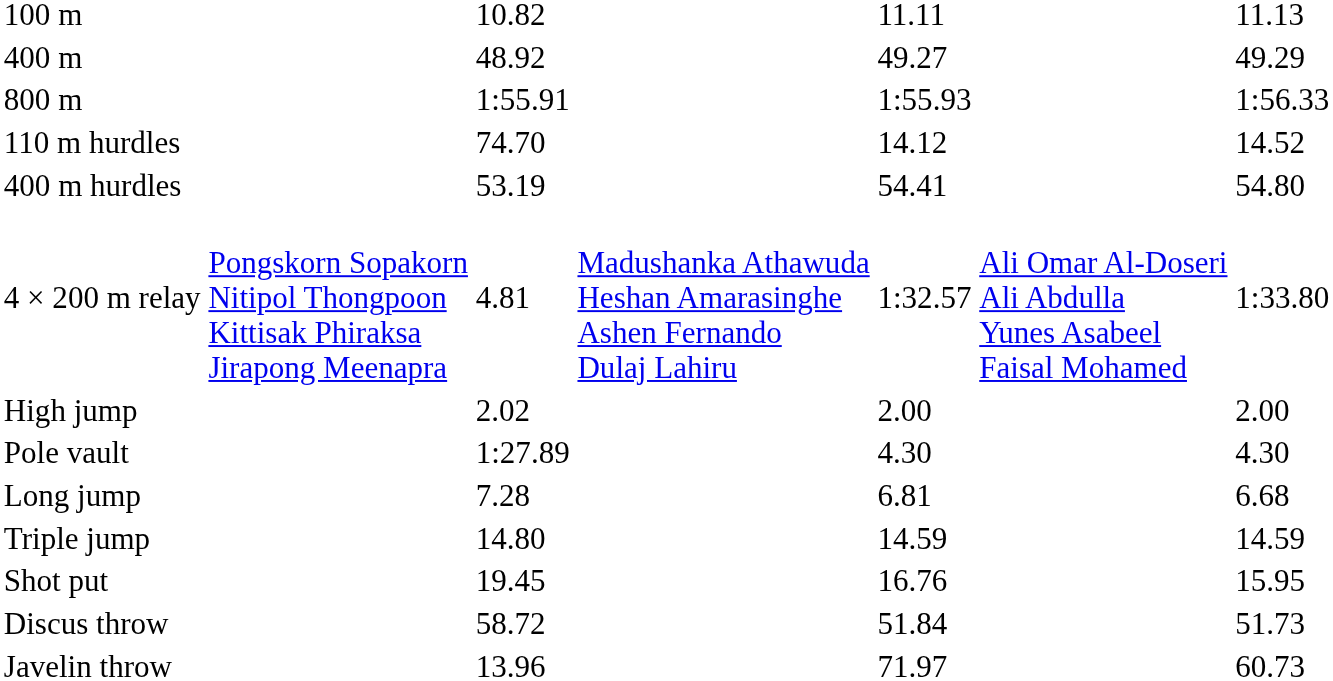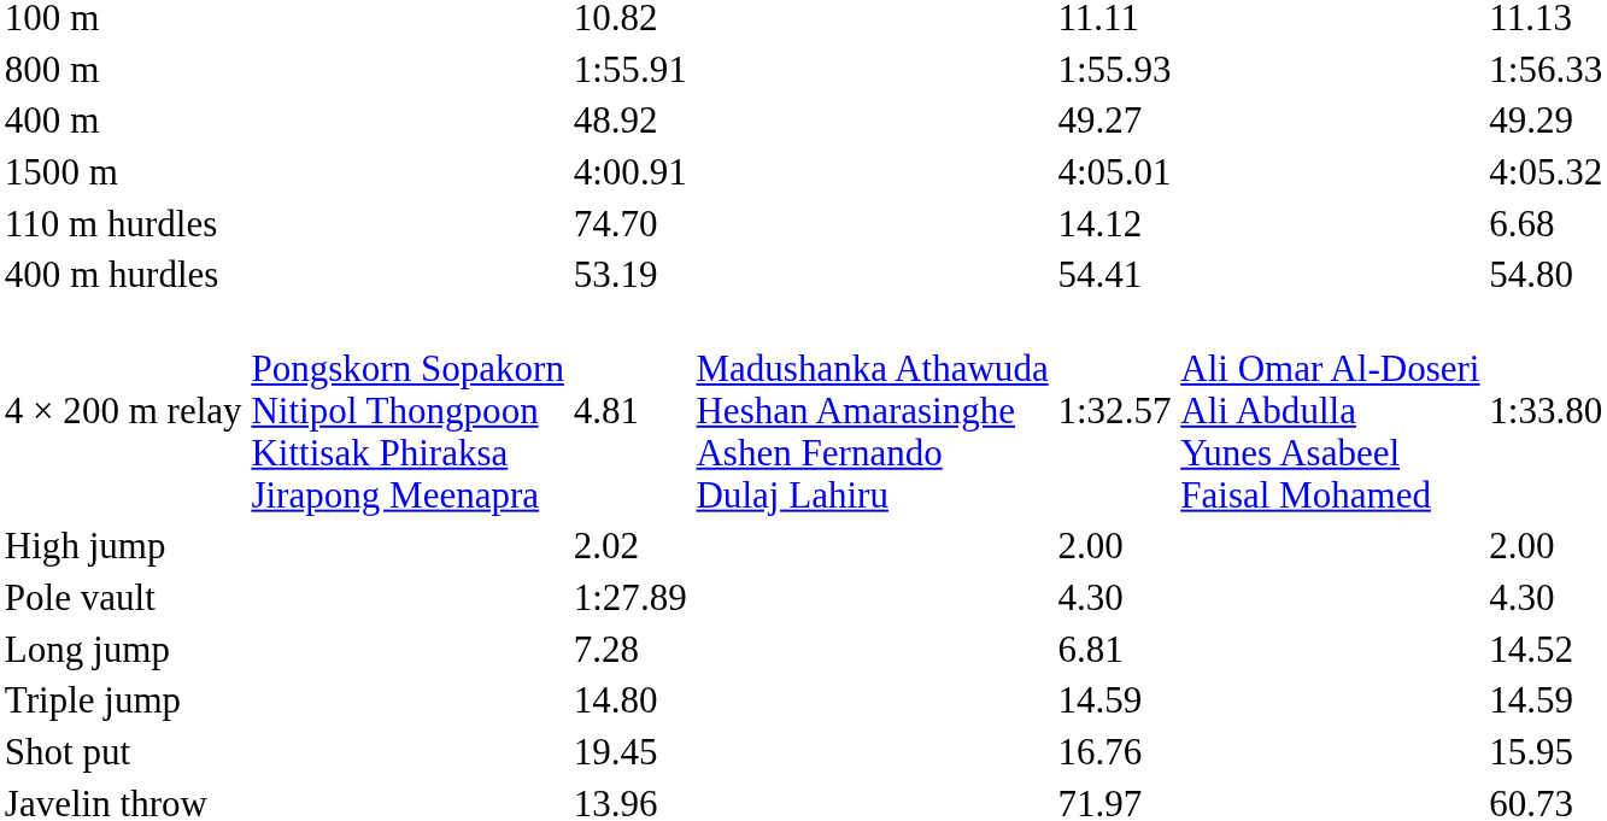rows swapped: 400 m <-> 800 m
+ row: 1500 m | 4:00.91 | 4:05.01 | 4:05.32
110 m hurdles | column 7: 14.52 -> 6.68
Long jump | column 7: 6.68 -> 14.52
- row: Discus throw | 58.72 | 51.84 | 51.73
